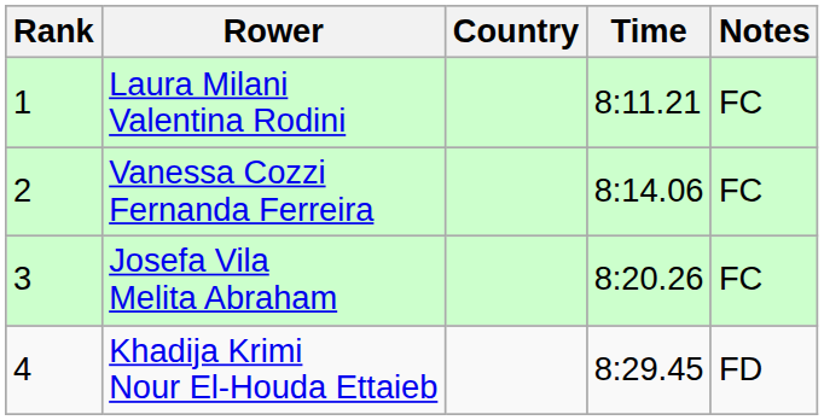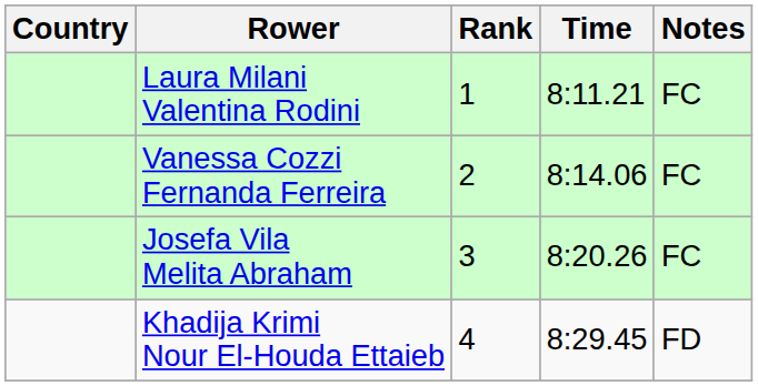columns swapped: Rank <-> Country
